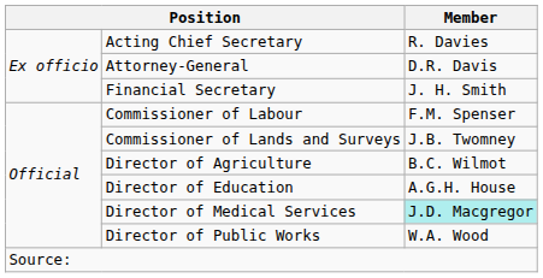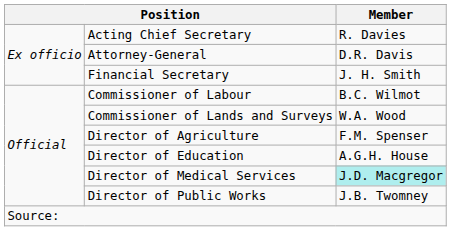Commissioner of Labour | Member: F.M. Spenser -> B.C. Wilmot
Commissioner of Lands and Surveys | Member: J.B. Twomney -> W.A. Wood
Director of Agriculture | Member: B.C. Wilmot -> F.M. Spenser
Director of Public Works | Member: W.A. Wood -> J.B. Twomney
